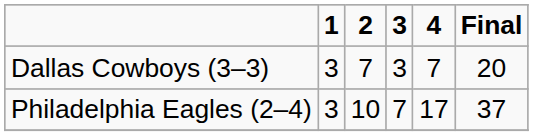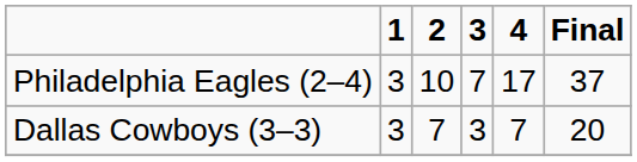rows swapped: Dallas Cowboys (3–3) <-> Philadelphia Eagles (2–4)
